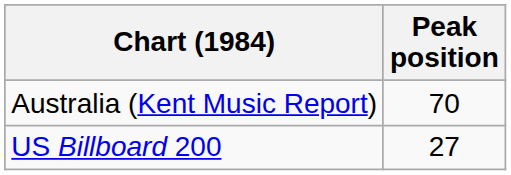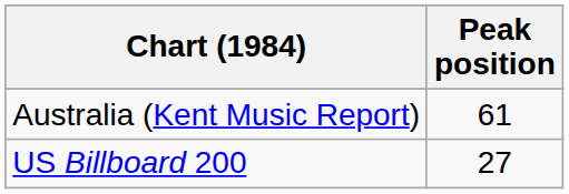Australia (Kent Music Report) | Peak position: 70 -> 61
